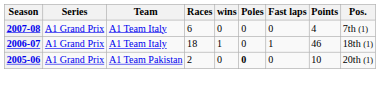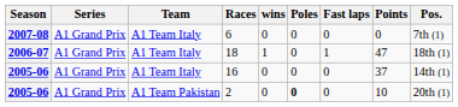6 | Points: 4 -> 0
18 | Points: 46 -> 47
+ row: 2005-06 | A1 Grand Prix | A1 Team Italy | 16 | 0 | 0 | 0 | 37 | 14th (1)
